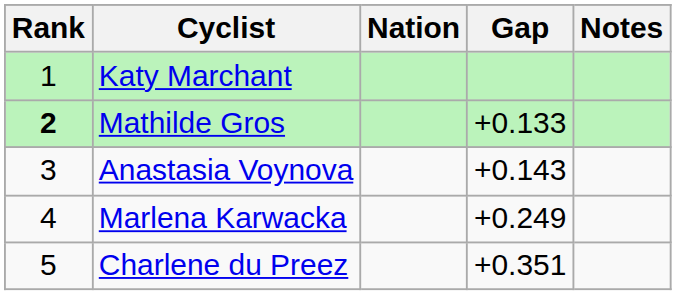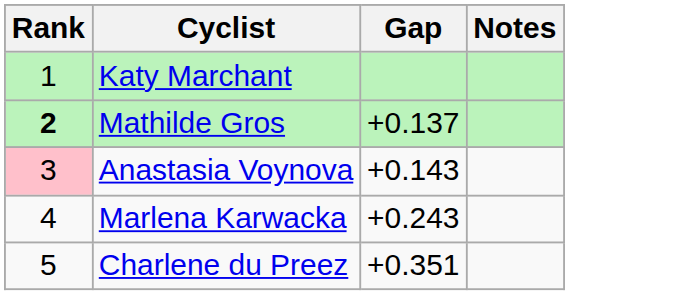- column: Nation
Mathilde Gros | Gap: +0.133 -> +0.137
Anastasia Voynova | Rank: no background -> pink background
Marlena Karwacka | Gap: +0.249 -> +0.243
